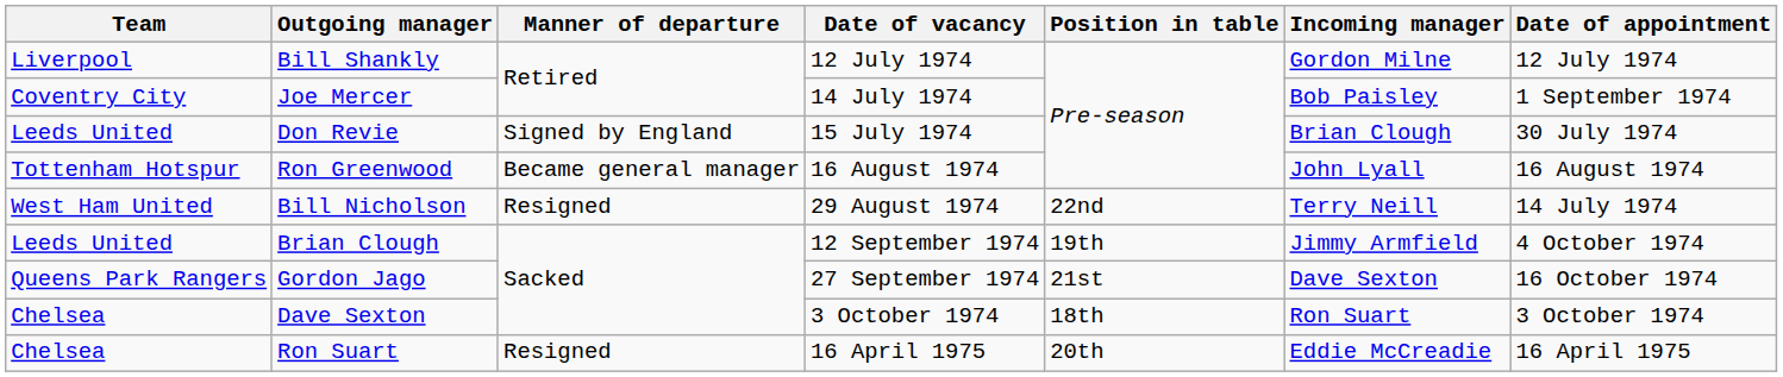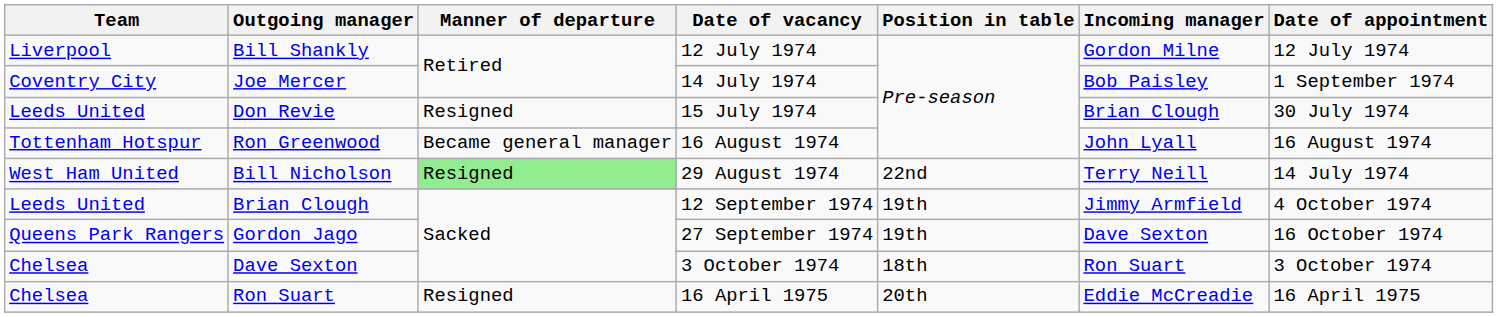Don Revie | Manner of departure: Signed by England -> Resigned
Bill Nicholson | Manner of departure: no background -> lightgreen background
Gordon Jago | Position in table: 21st -> 19th
